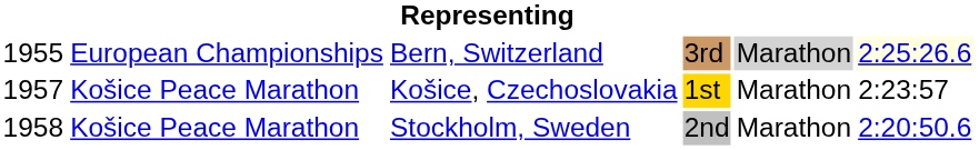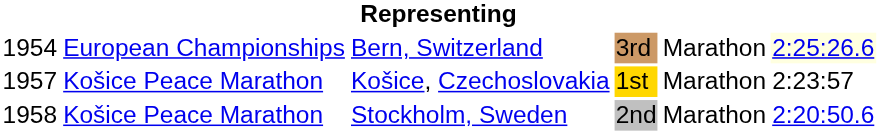Bern, Switzerland | column 1: 1955 -> 1954
Bern, Switzerland | column 5: lightgrey background -> no background
